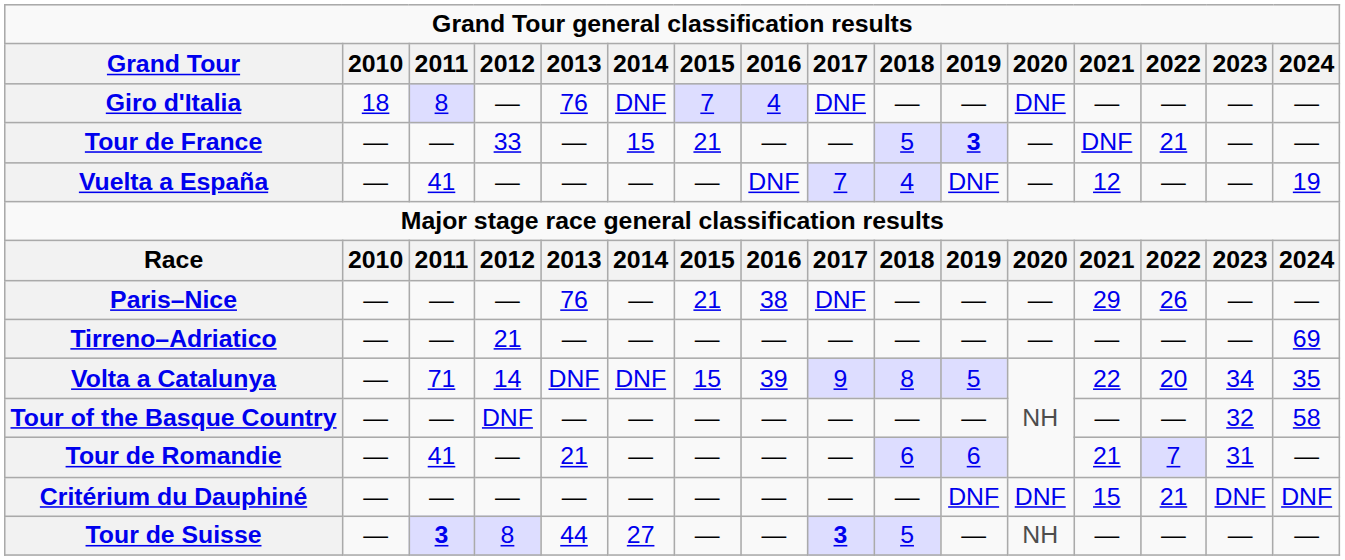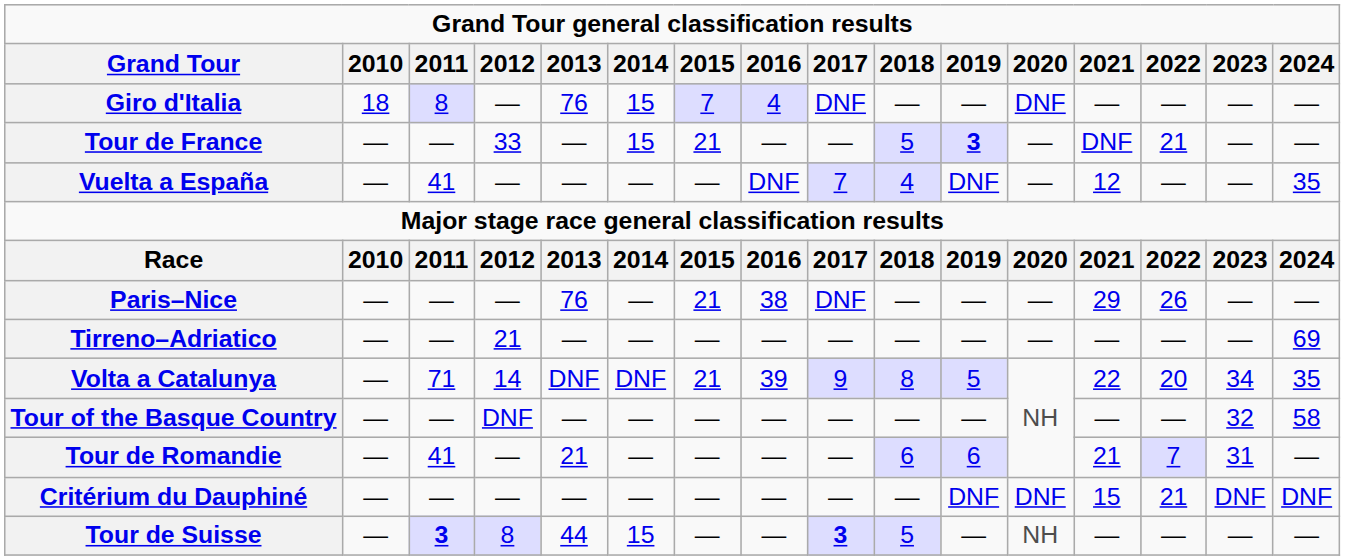Giro d'Italia | 2014: DNF -> 15
Vuelta a España | 2024: 19 -> 35
Volta a Catalunya | 2015: 15 -> 21
Tour de Suisse | 2014: 27 -> 15
